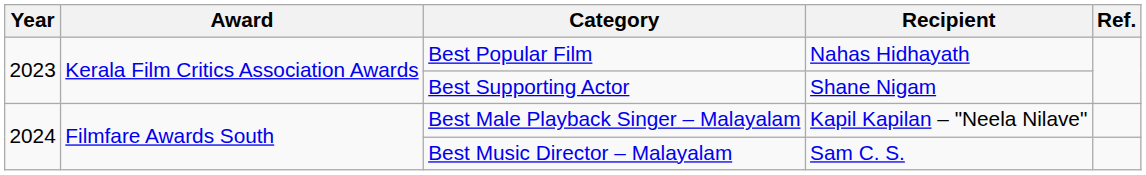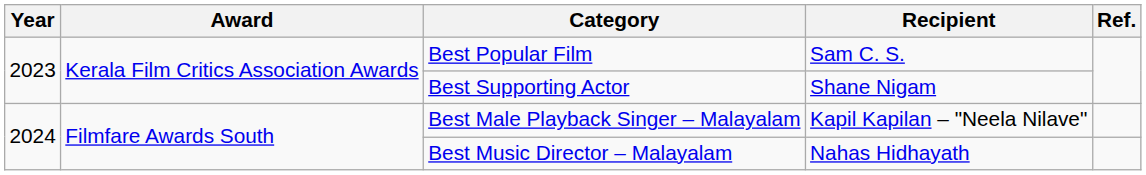Best Popular Film | Recipient: Nahas Hidhayath -> Sam C. S.
Best Music Director – Malayalam | Recipient: Sam C. S. -> Nahas Hidhayath
